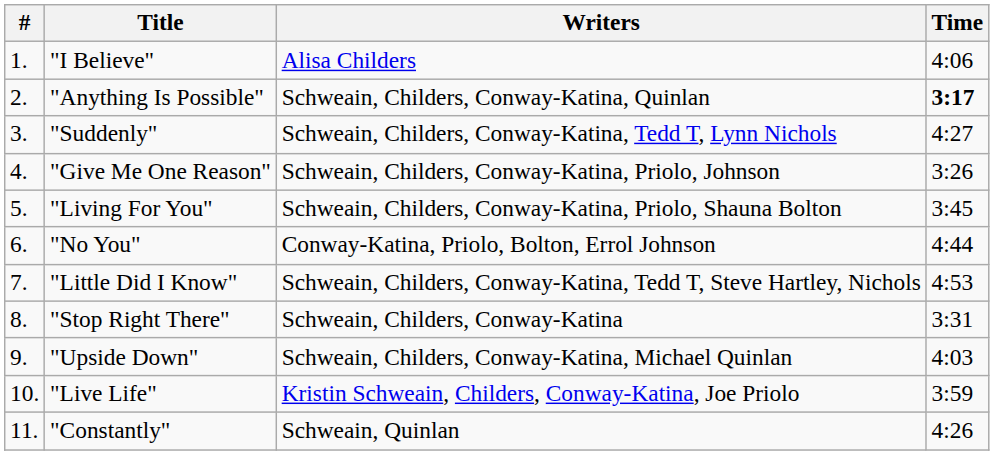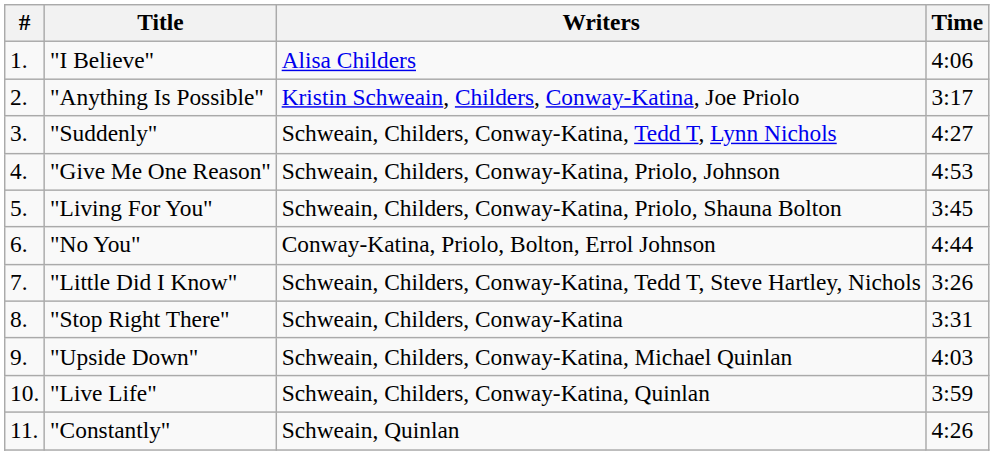"Anything Is Possible" | Writers: Schweain, Childers, Conway-Katina, Quinlan -> Kristin Schweain, Childers, Conway-Katina, Joe Priolo
"Anything Is Possible" | Time: bold -> normal
"Give Me One Reason" | Time: 3:26 -> 4:53
"Little Did I Know" | Time: 4:53 -> 3:26
"Live Life" | Writers: Kristin Schweain, Childers, Conway-Katina, Joe Priolo -> Schweain, Childers, Conway-Katina, Quinlan
